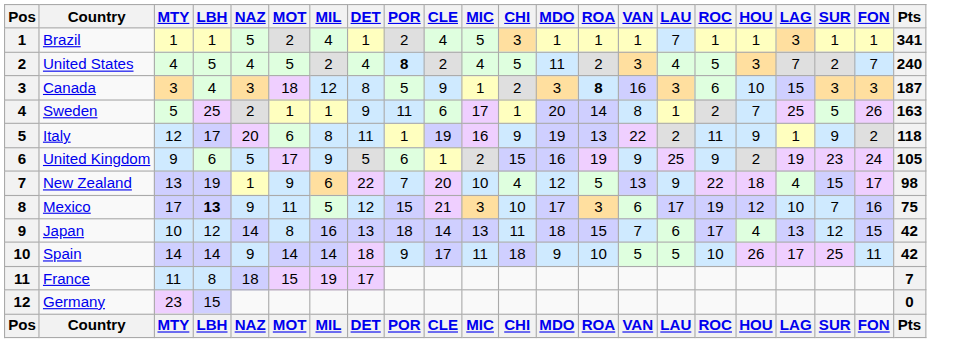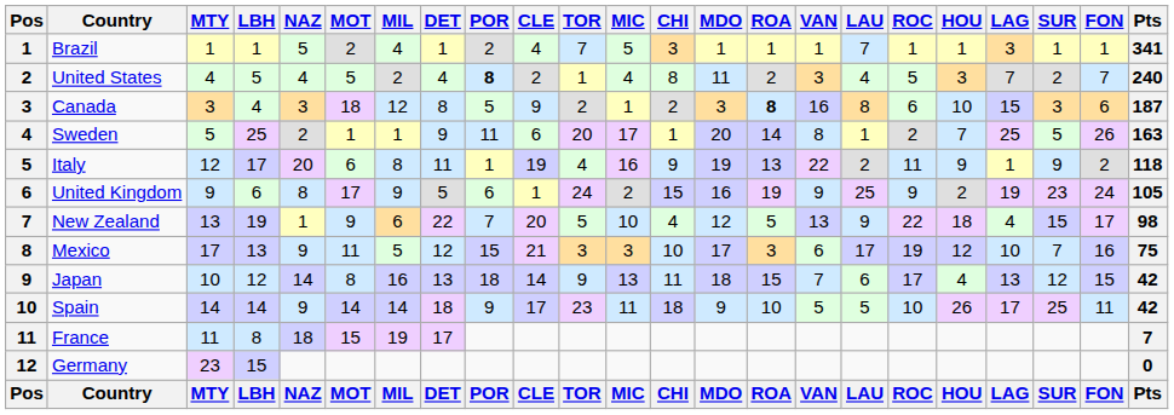+ column: TOR | 7 | 1 | 2 | 20 | 4 | 24 | 5 | 3 | 9 | 23 | TOR
United States | CHI: 5 -> 8
Canada | LAU: 3 -> 8
Canada | FON: 3 -> 6
United Kingdom | NAZ: 5 -> 8
Mexico | LBH: bold -> normal
